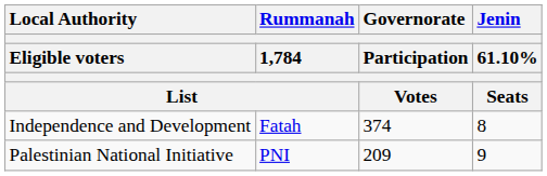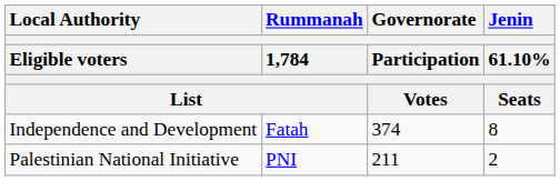Palestinian National Initiative | Governorate / Participation / Votes: 209 -> 211
Palestinian National Initiative | Jenin / 61.10% / Seats: 9 -> 2
